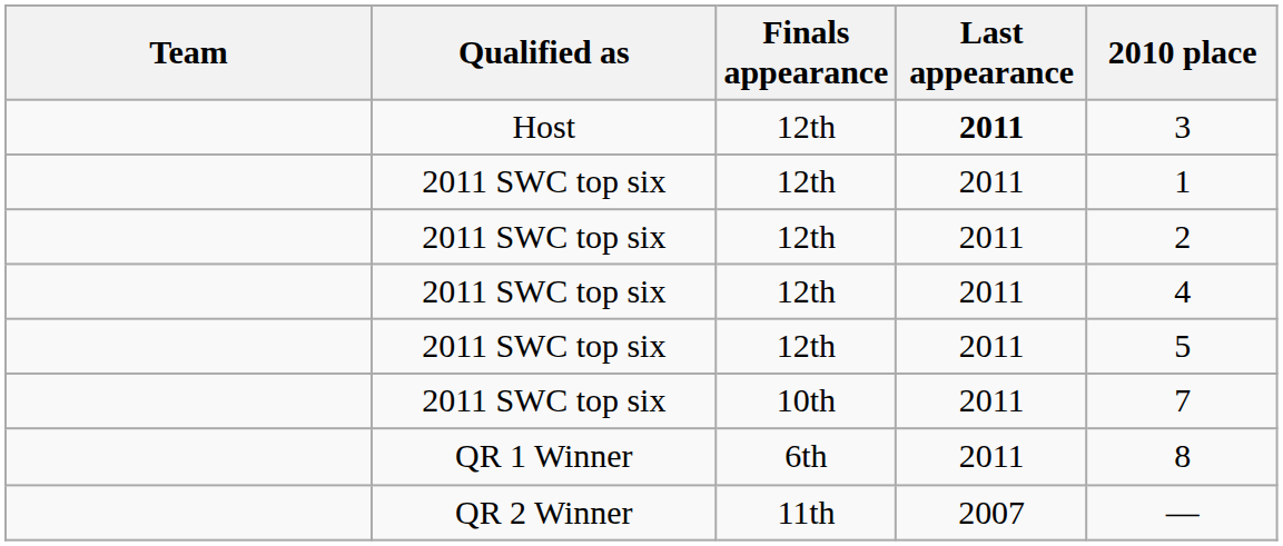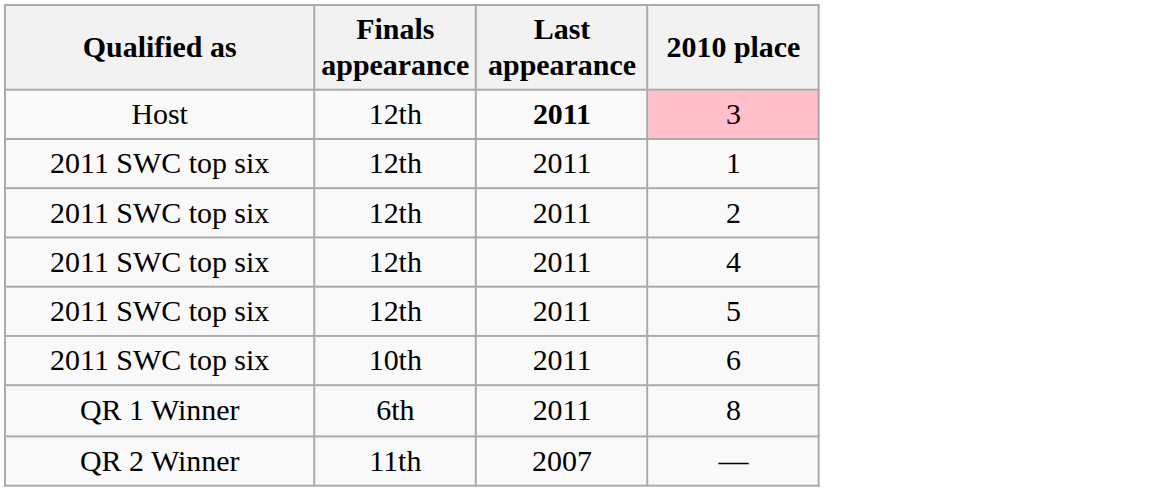- column: Team
Host | 2010 place: no background -> pink background
2011 SWC top six / 10th | 2010 place: 7 -> 6
